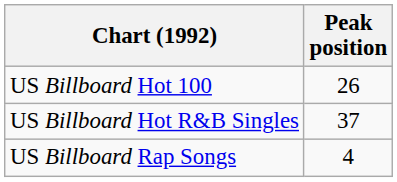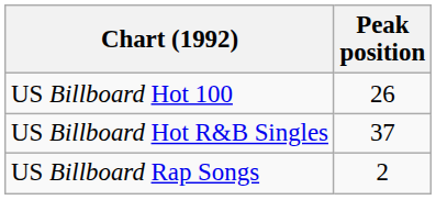US Billboard Rap Songs | Peak position: 4 -> 2
